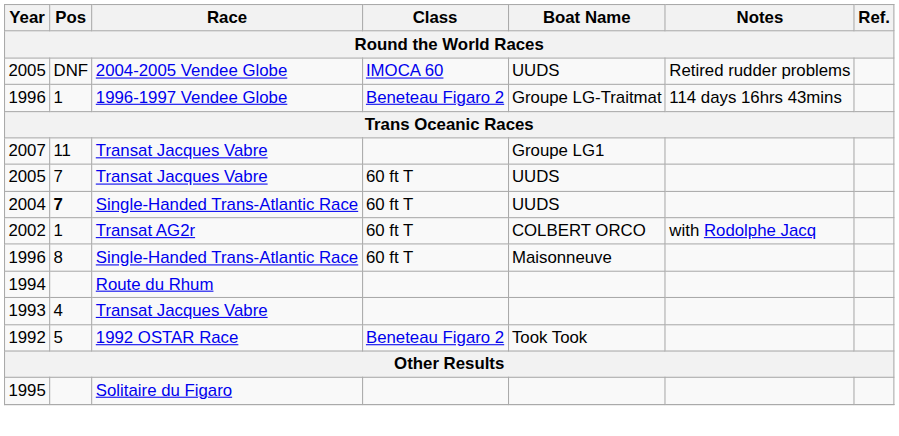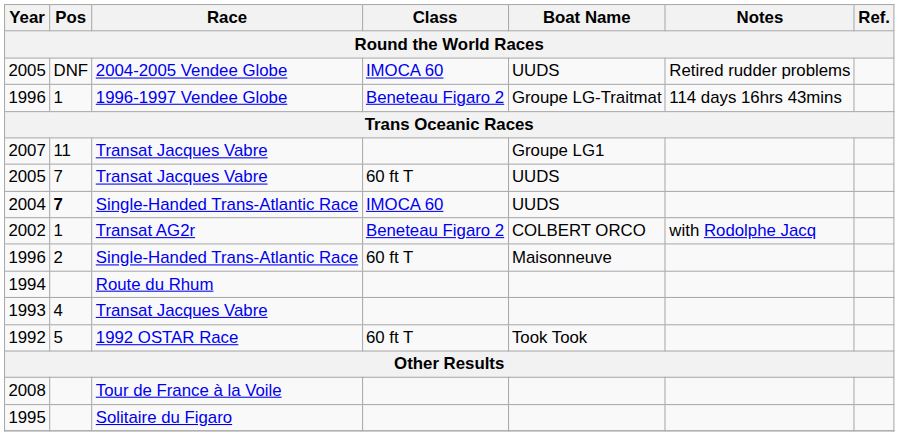2004 | Class: 60 ft T -> IMOCA 60
2002 | Class: 60 ft T -> Beneteau Figaro 2
1996 / Single-Handed Trans-Atlantic Race | Pos: 8 -> 2
1992 | Class: Beneteau Figaro 2 -> 60 ft T
+ row: 2008 | Tour de France à la Voile
